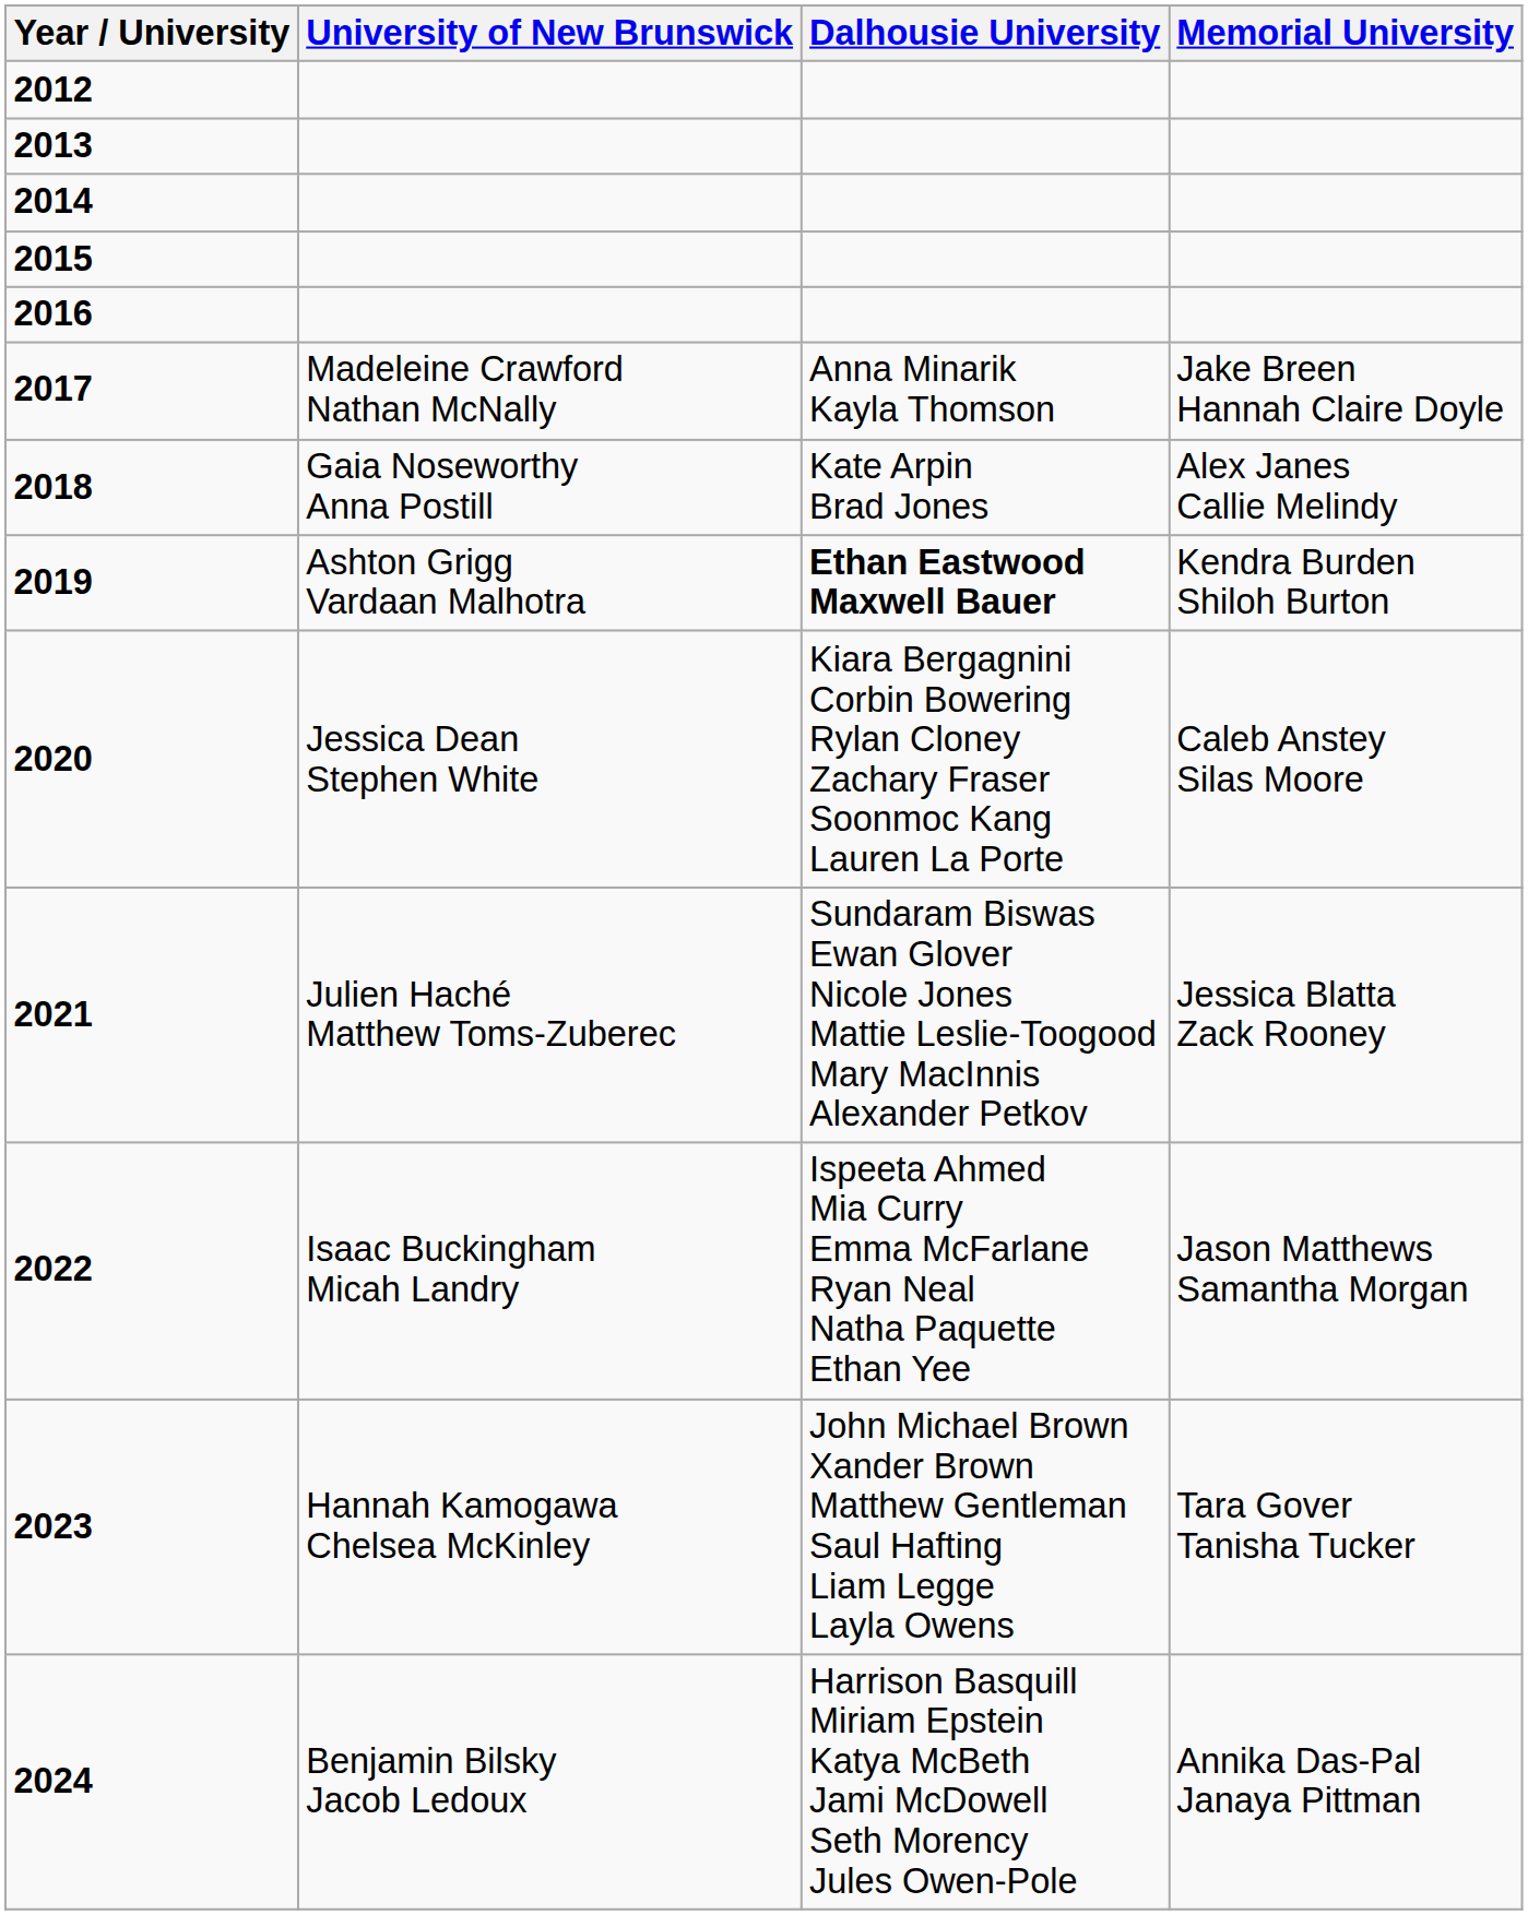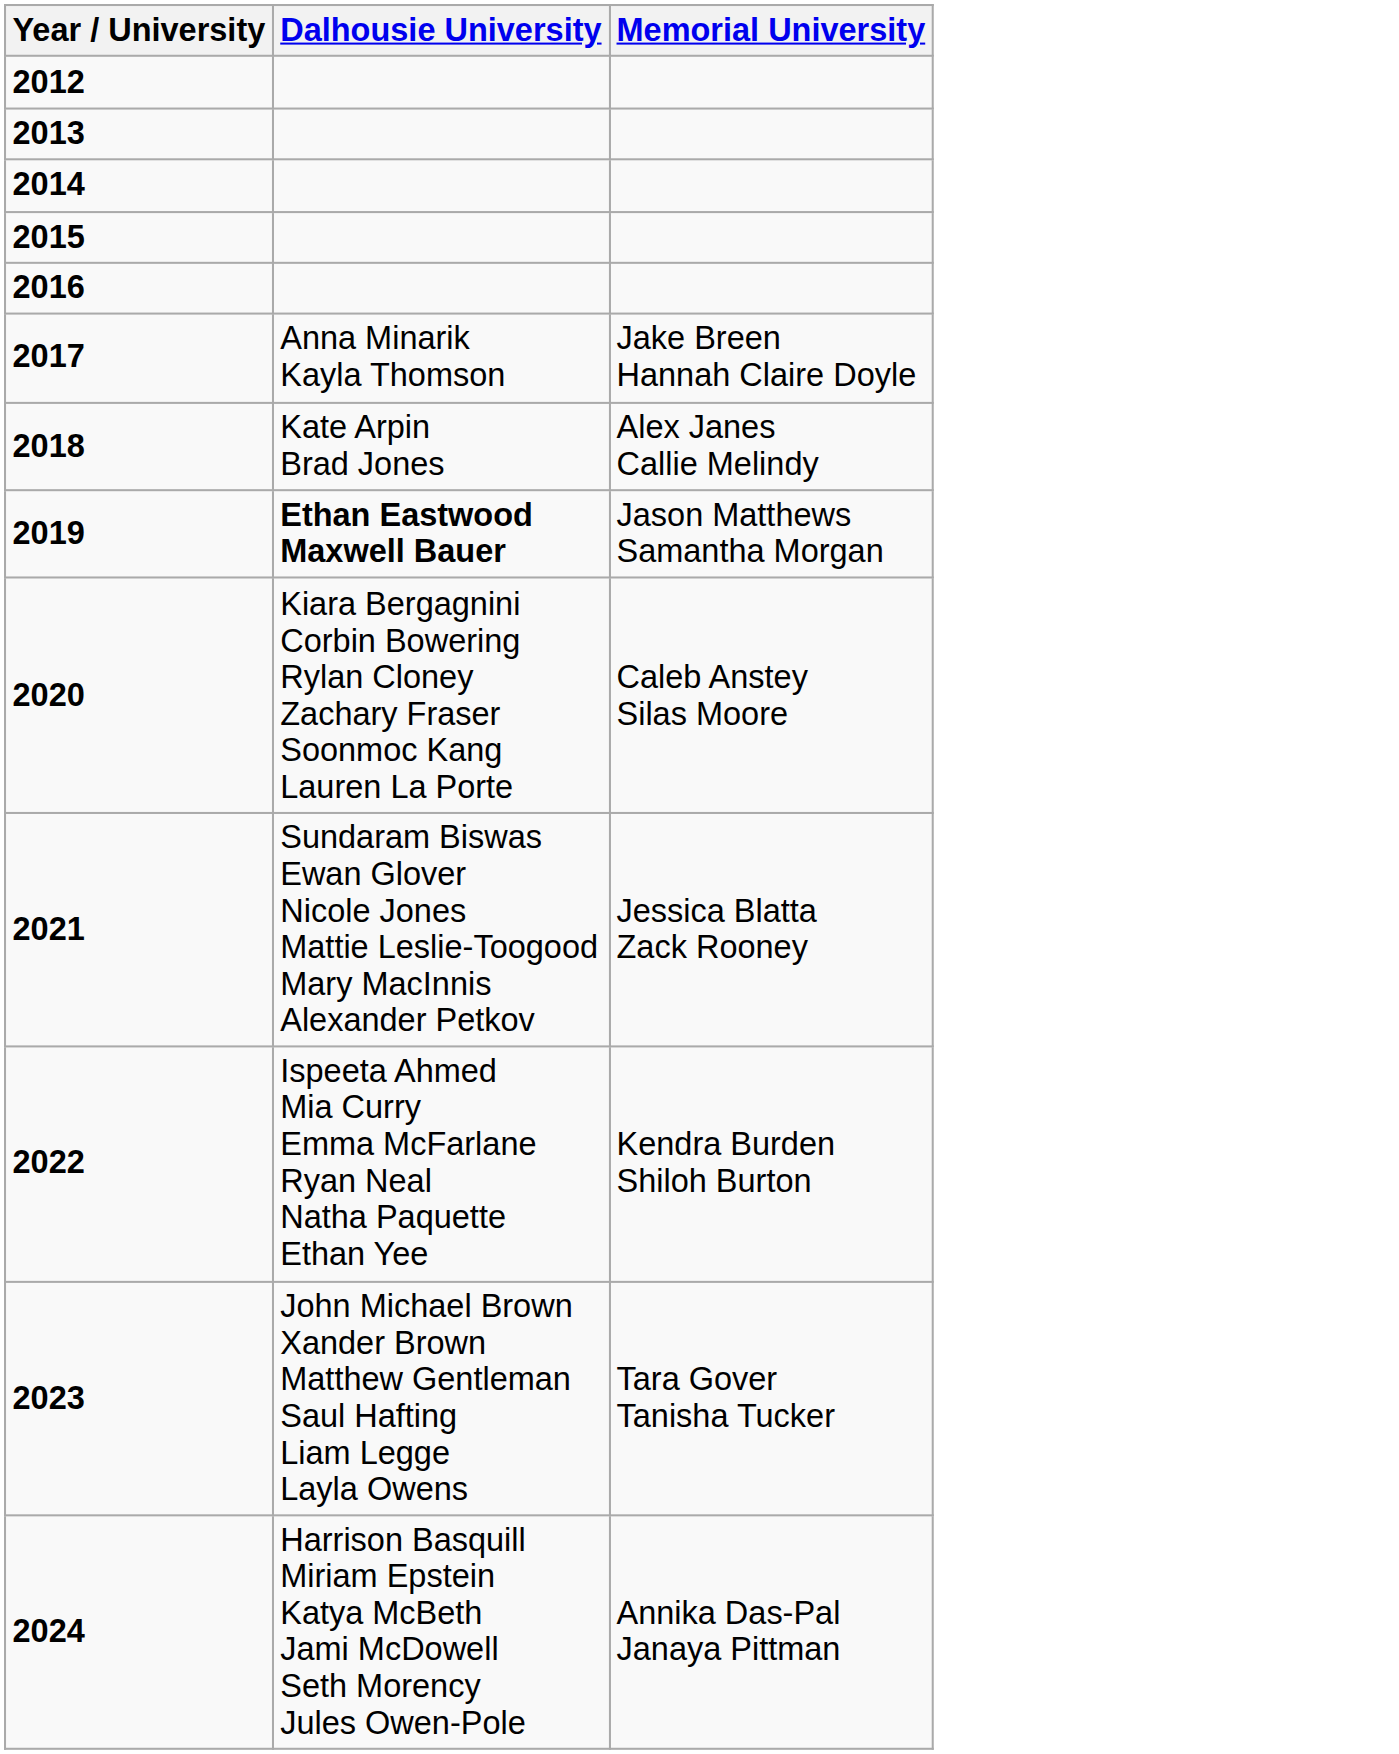- column: University of New Brunswick | Madeleine Crawford Nathan McNally | Gaia Noseworthy Anna Postill | Ashton Grigg Vardaan Malhotra | Jessica Dean Stephen White | Julien Haché Matthew Toms-Zuberec | Isaac Buckingham Micah Landry | Hannah Kamogawa Chelsea McKinley | Benjamin Bilsky Jacob Ledoux
2019 | Memorial University: Kendra Burden Shiloh Burton -> Jason Matthews Samantha Morgan
2022 | Memorial University: Jason Matthews Samantha Morgan -> Kendra Burden Shiloh Burton
